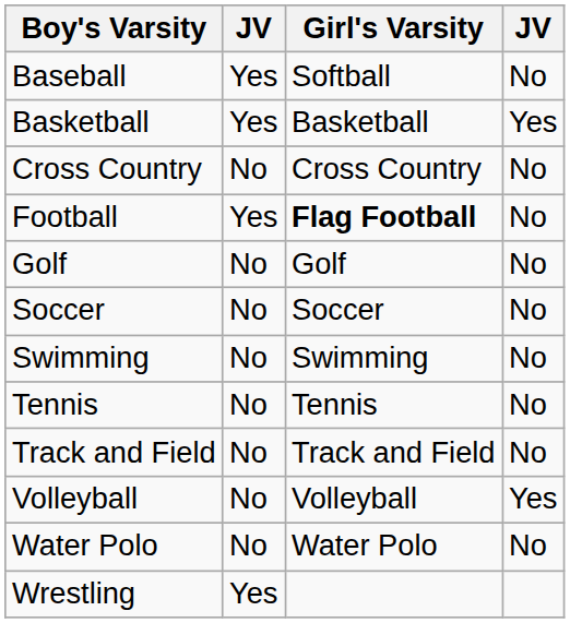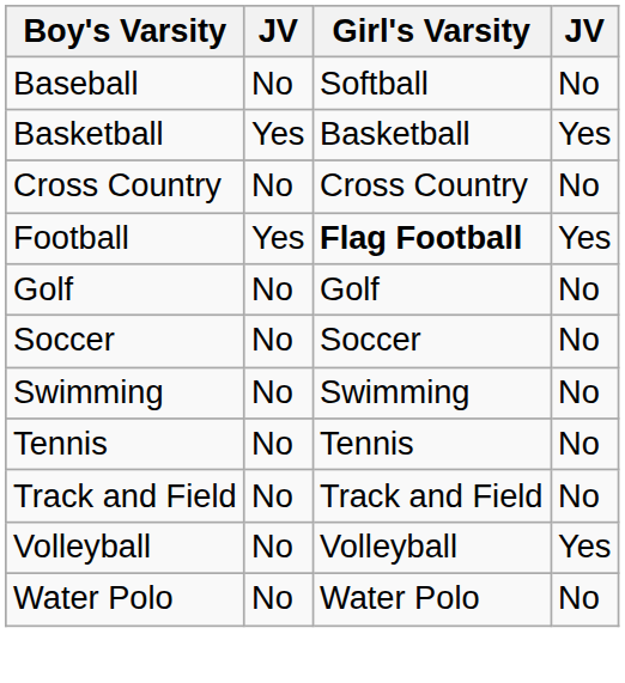Baseball | column 2: Yes -> No
Football | column 4: No -> Yes
- row: Wrestling | Yes
